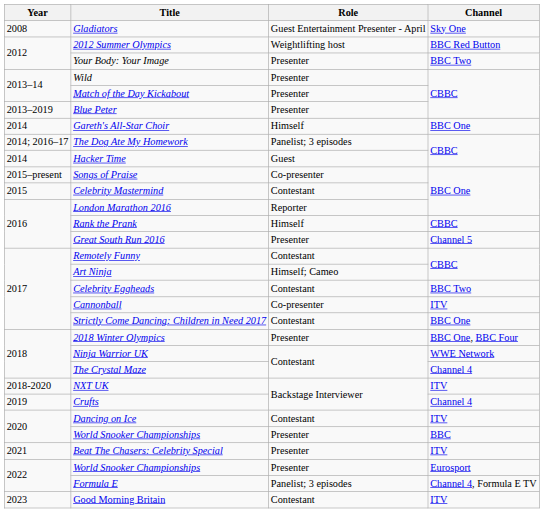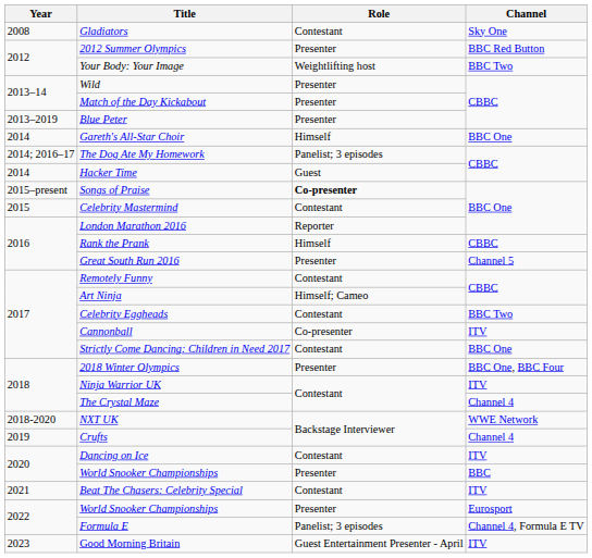Gladiators | Role: Guest Entertainment Presenter - April -> Contestant
2012 Summer Olympics | Role: Weightlifting host -> Presenter
Your Body: Your Image | Role: Presenter -> Weightlifting host
Songs of Praise | Role: normal -> bold
Ninja Warrior UK | Channel: WWE Network -> ITV
NXT UK | Channel: ITV -> WWE Network
Beat The Chasers: Celebrity Special | Role: Presenter -> Contestant
Good Morning Britain | Role: Contestant -> Guest Entertainment Presenter - April
